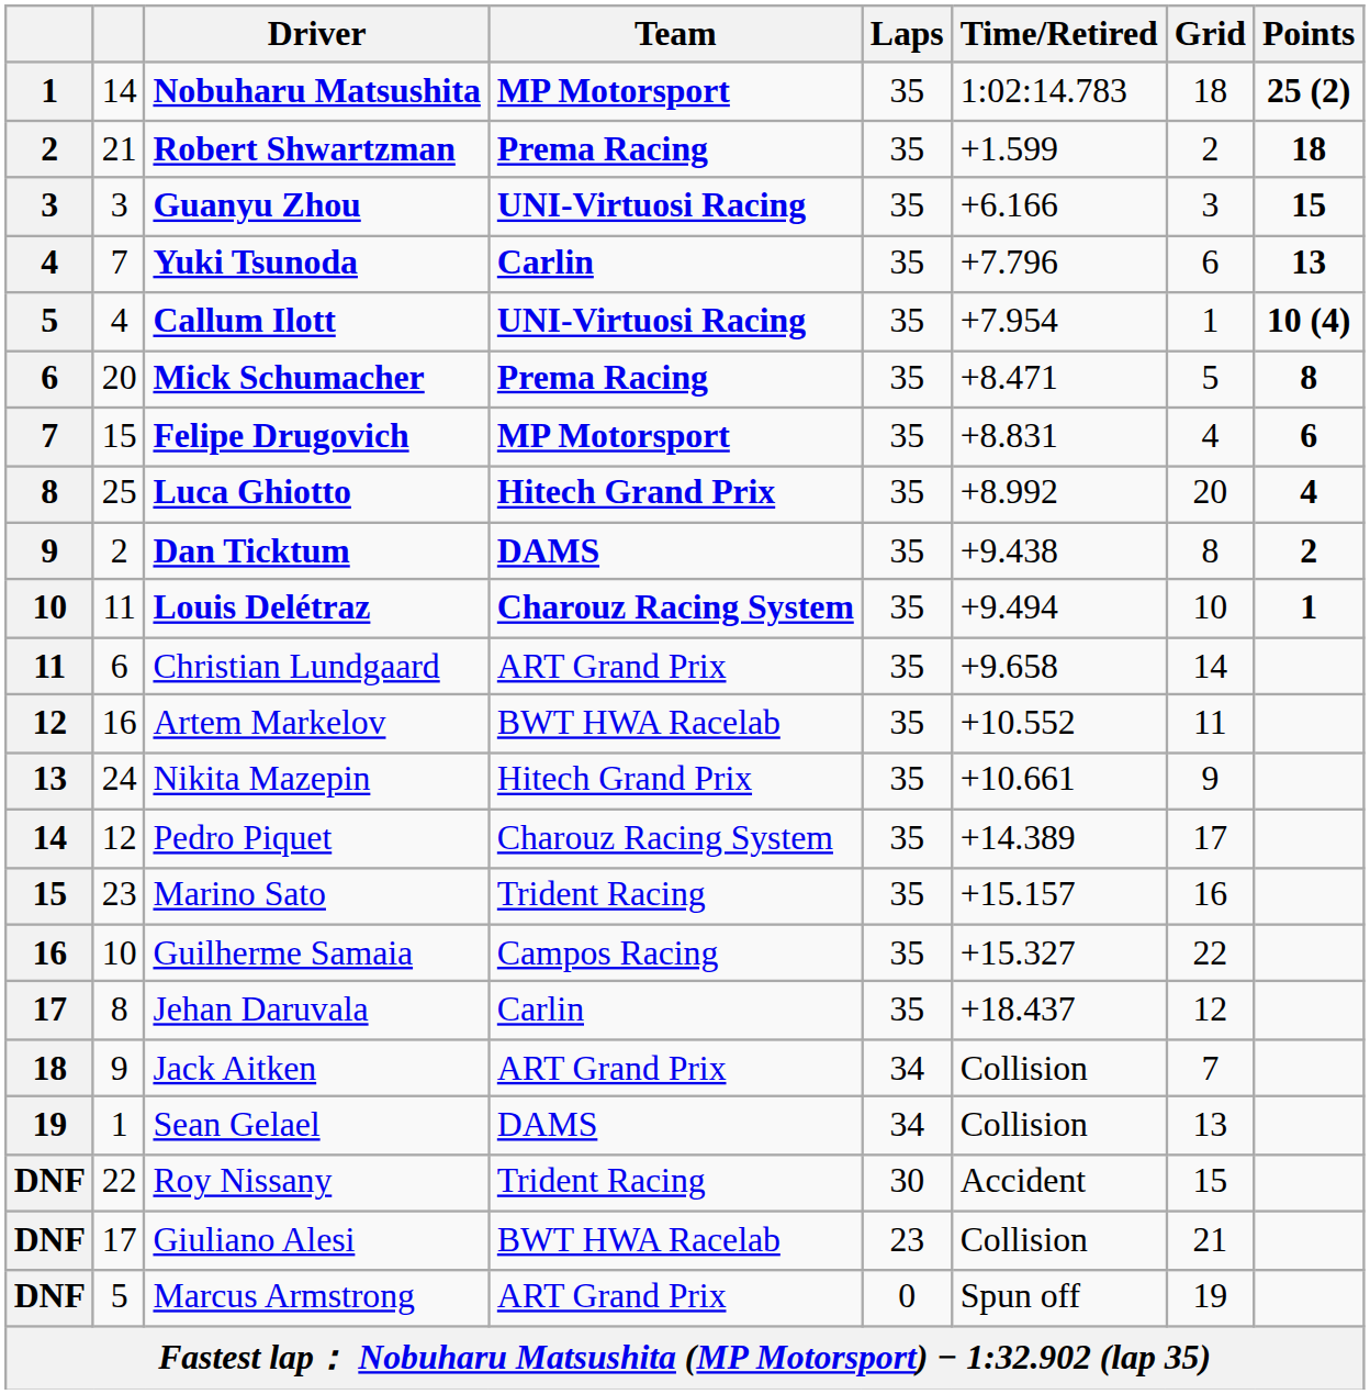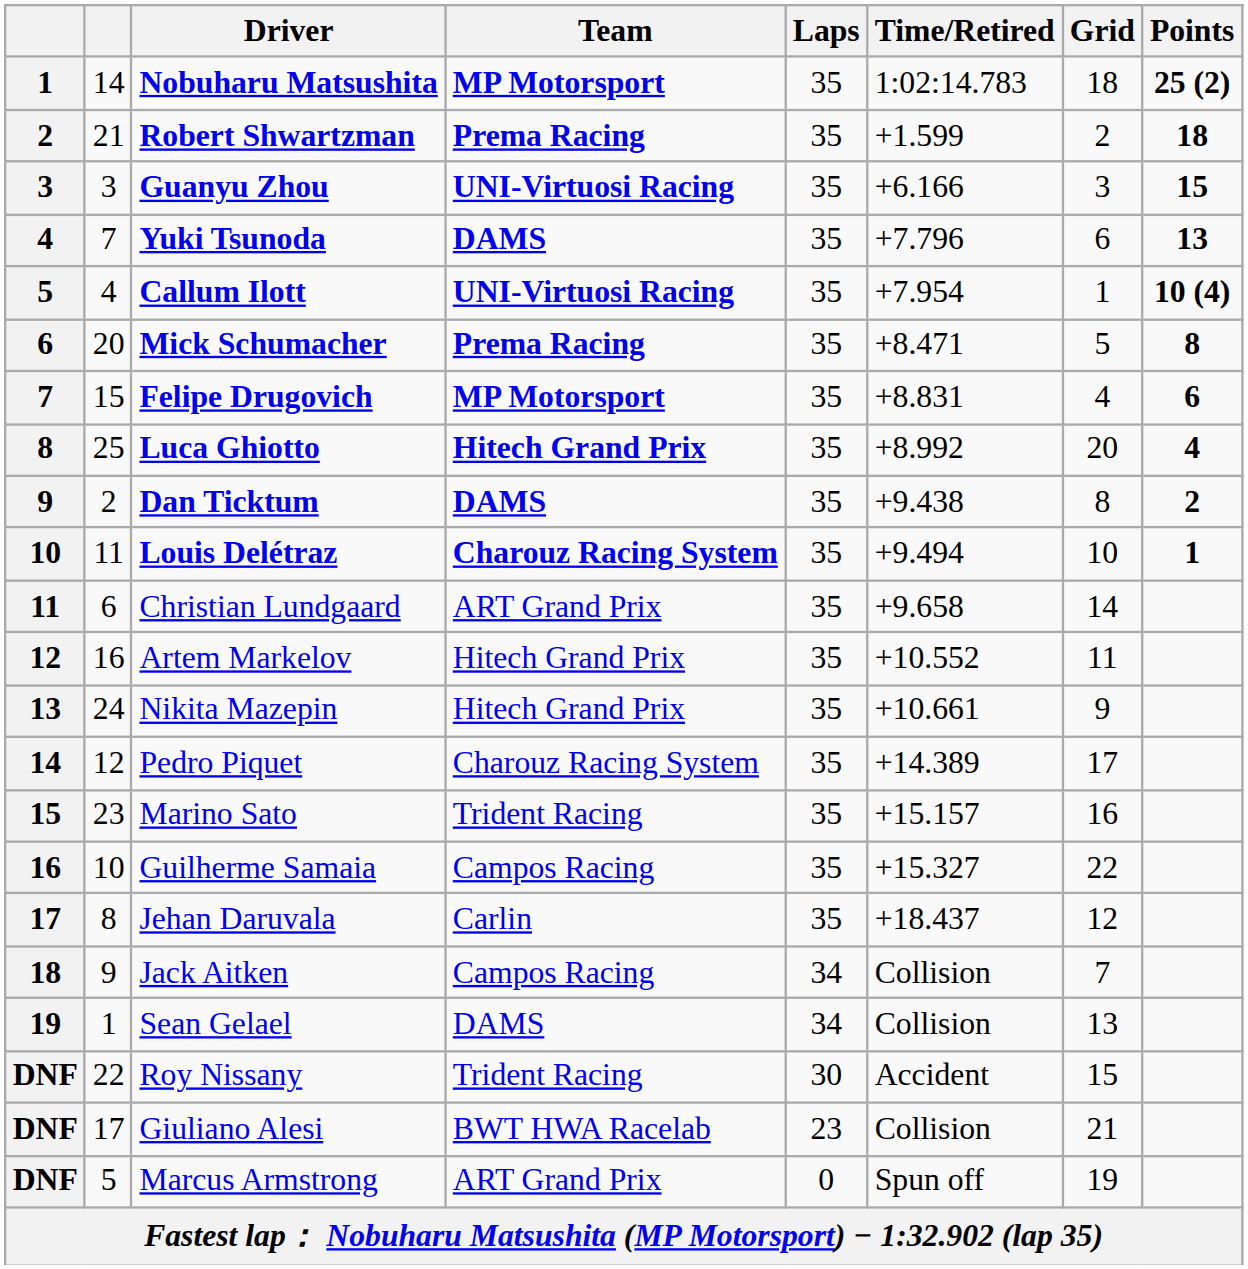Yuki Tsunoda | Team: Carlin -> DAMS
Artem Markelov | Team: BWT HWA Racelab -> Hitech Grand Prix
Jack Aitken | Team: ART Grand Prix -> Campos Racing
